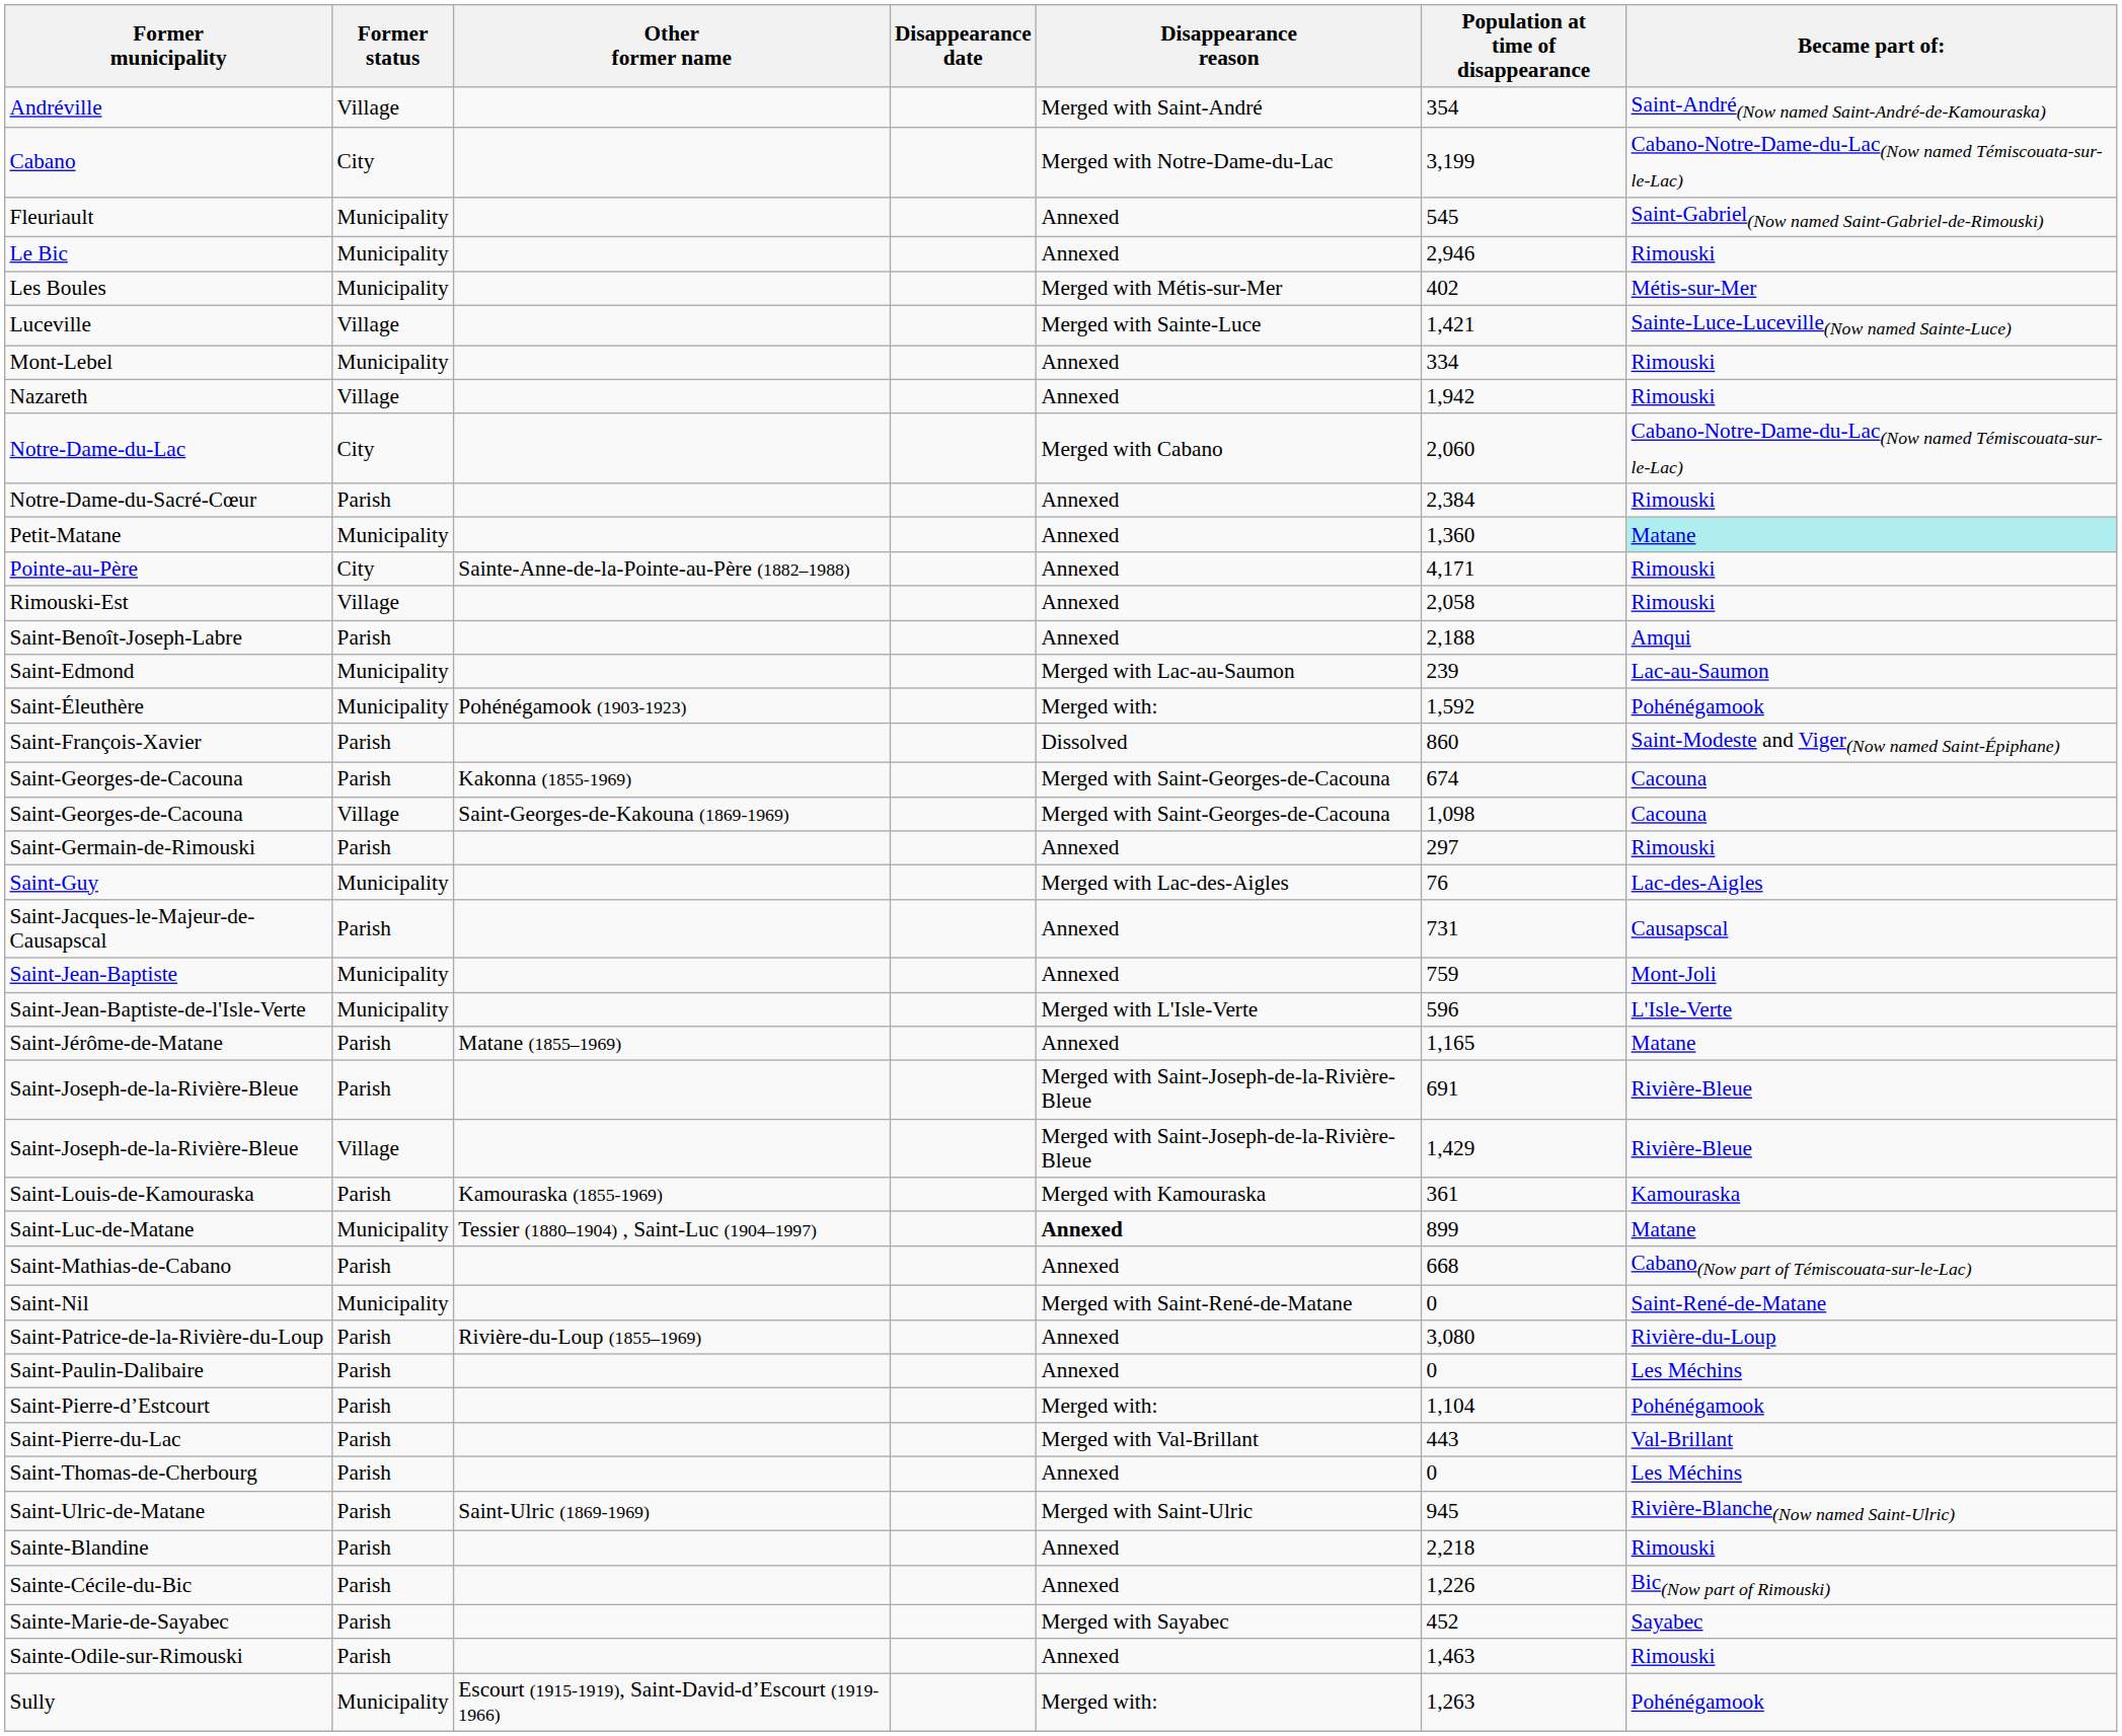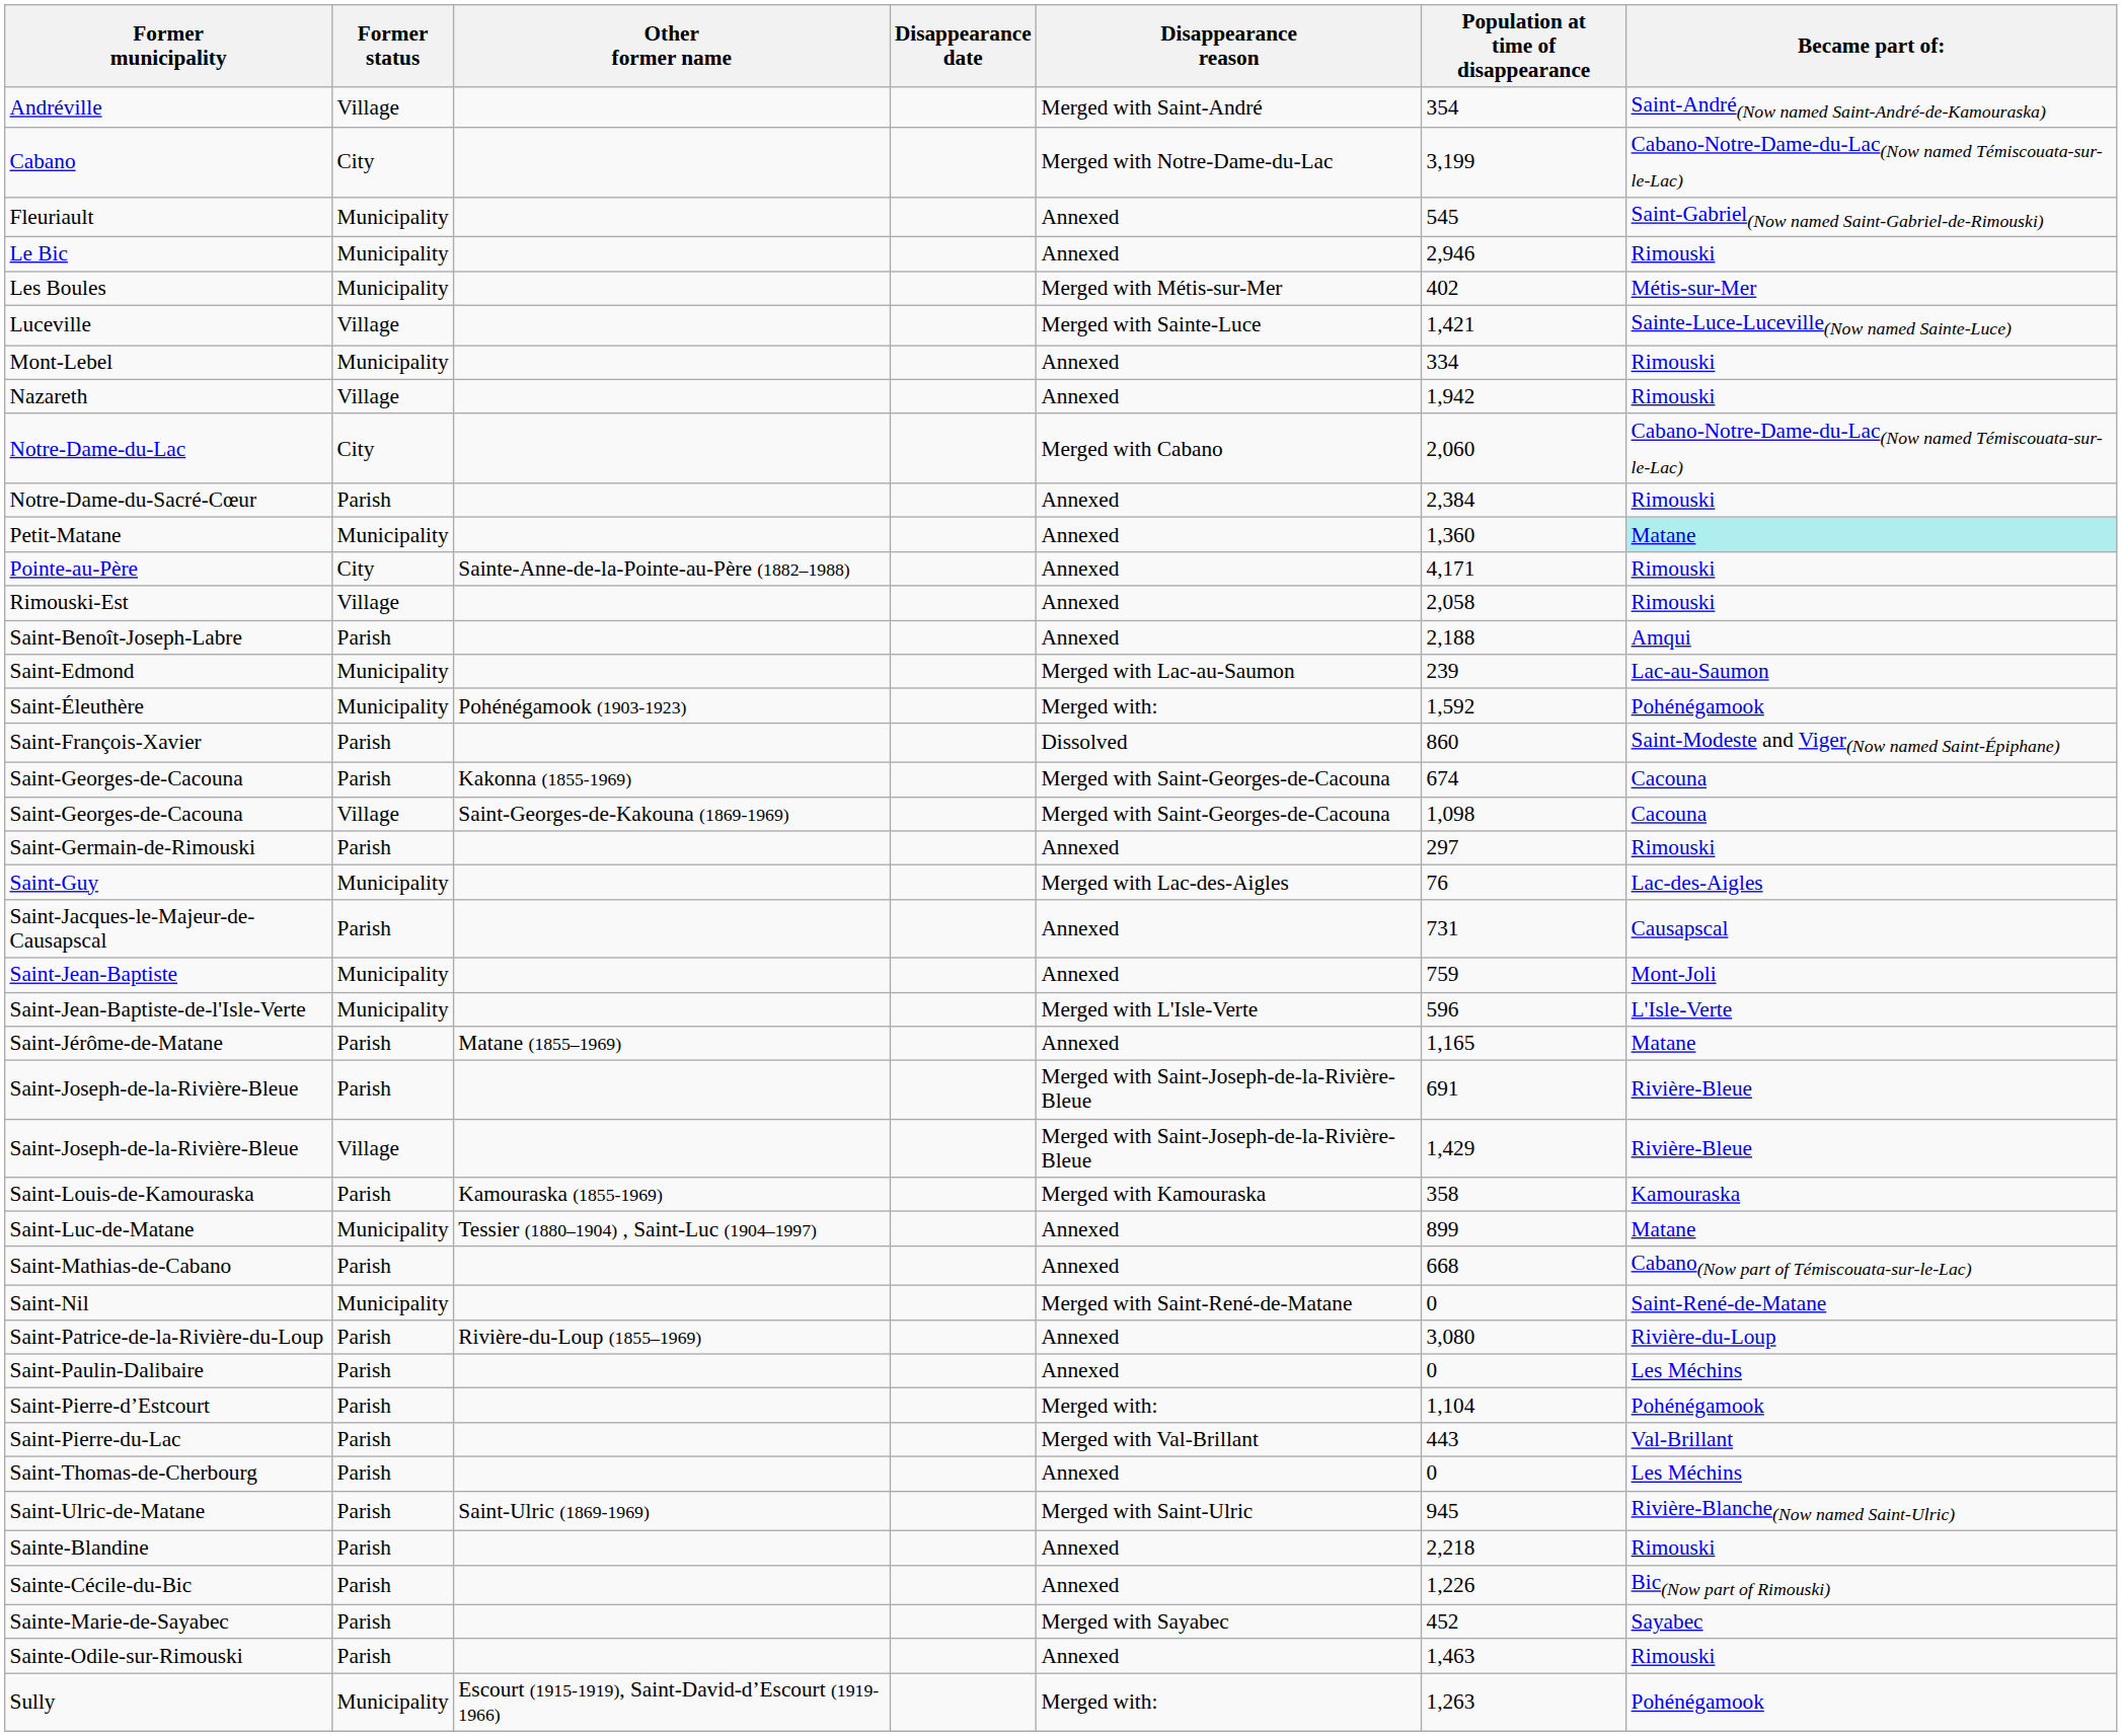Saint-Louis-de-Kamouraska | Population at time of disappearance: 361 -> 358
Saint-Luc-de-Matane | Disappearance reason: bold -> normal
